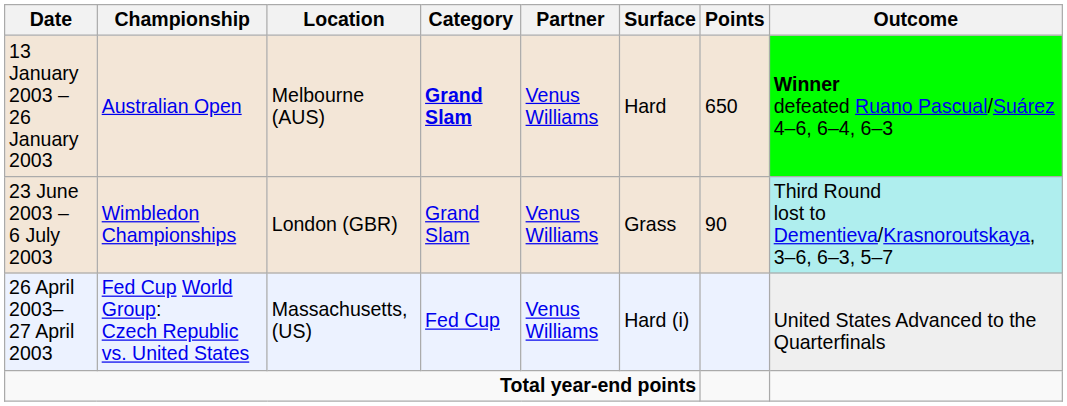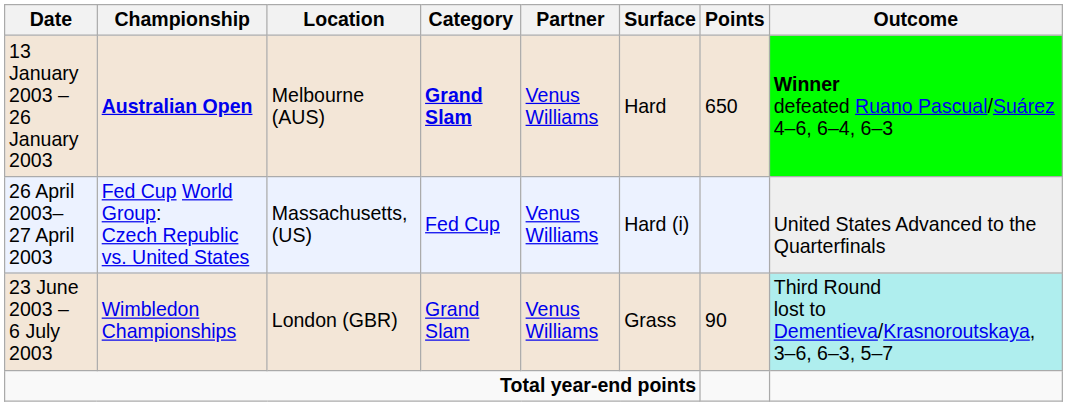13 January 2003 – 26 January 2003 | Championship: normal -> bold
rows swapped: 26 April 2003– 27 April 2003 <-> 23 June 2003 – 6 July 2003
